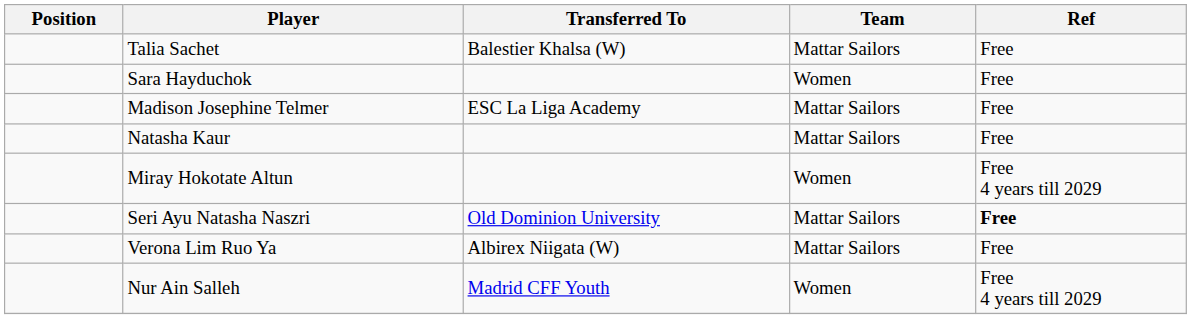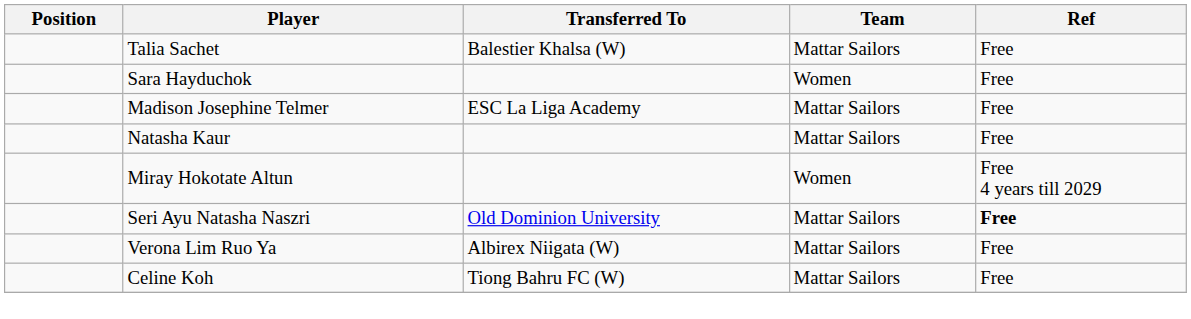- row: Nur Ain Salleh | Madrid CFF Youth | Women | Free 4 years till 2029
+ row: Celine Koh | Tiong Bahru FC (W) | Mattar Sailors | Free
